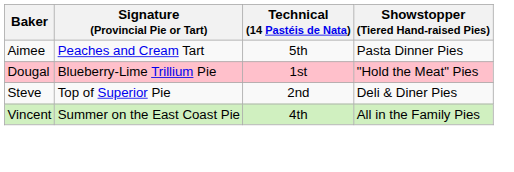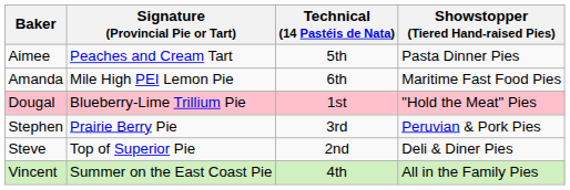+ row: Amanda | Mile High PEI Lemon Pie | 6th | Maritime Fast Food Pies
+ row: Stephen | Prairie Berry Pie | 3rd | Peruvian & Pork Pies
